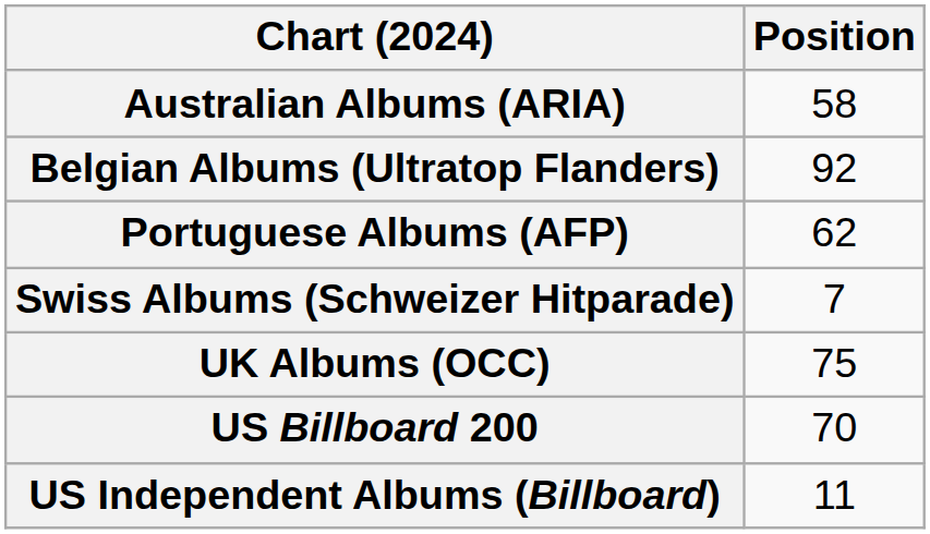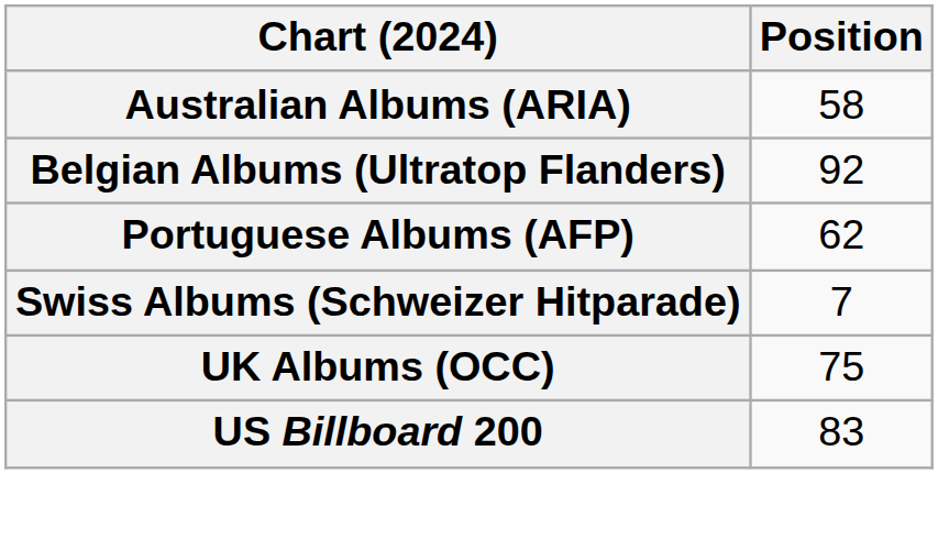US Billboard 200 | Position: 70 -> 83
- row: US Independent Albums (Billboard) | 11
